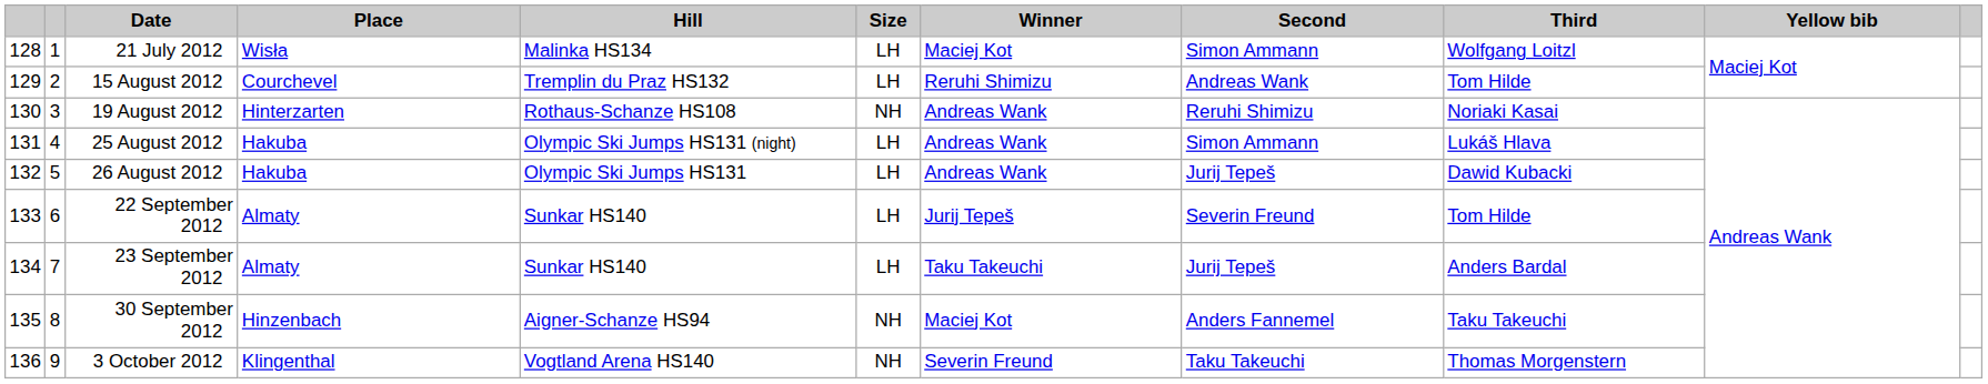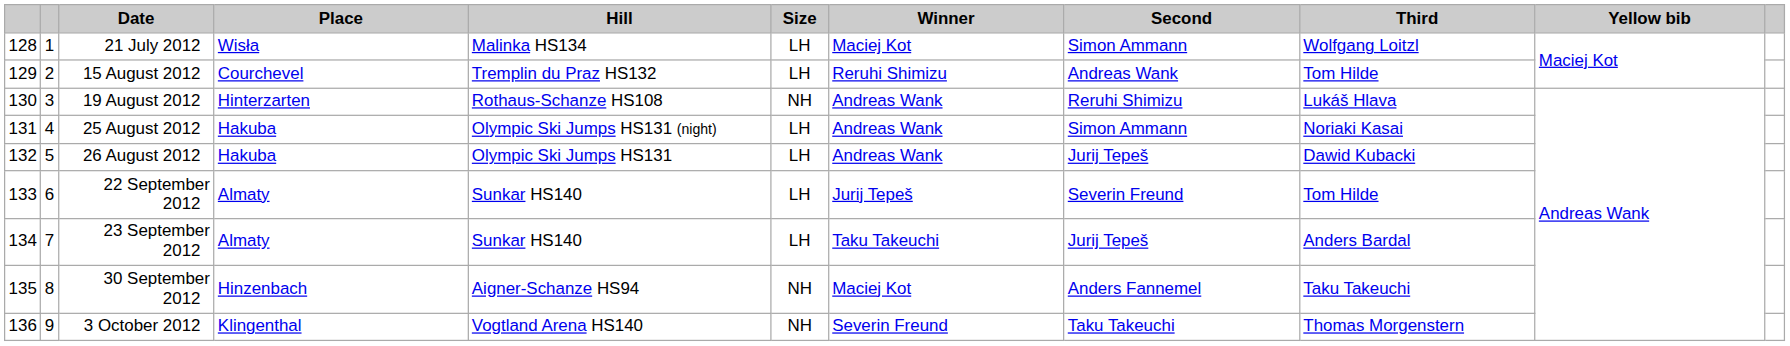19 August 2012 | Third: Noriaki Kasai -> Lukáš Hlava
25 August 2012 | Third: Lukáš Hlava -> Noriaki Kasai
